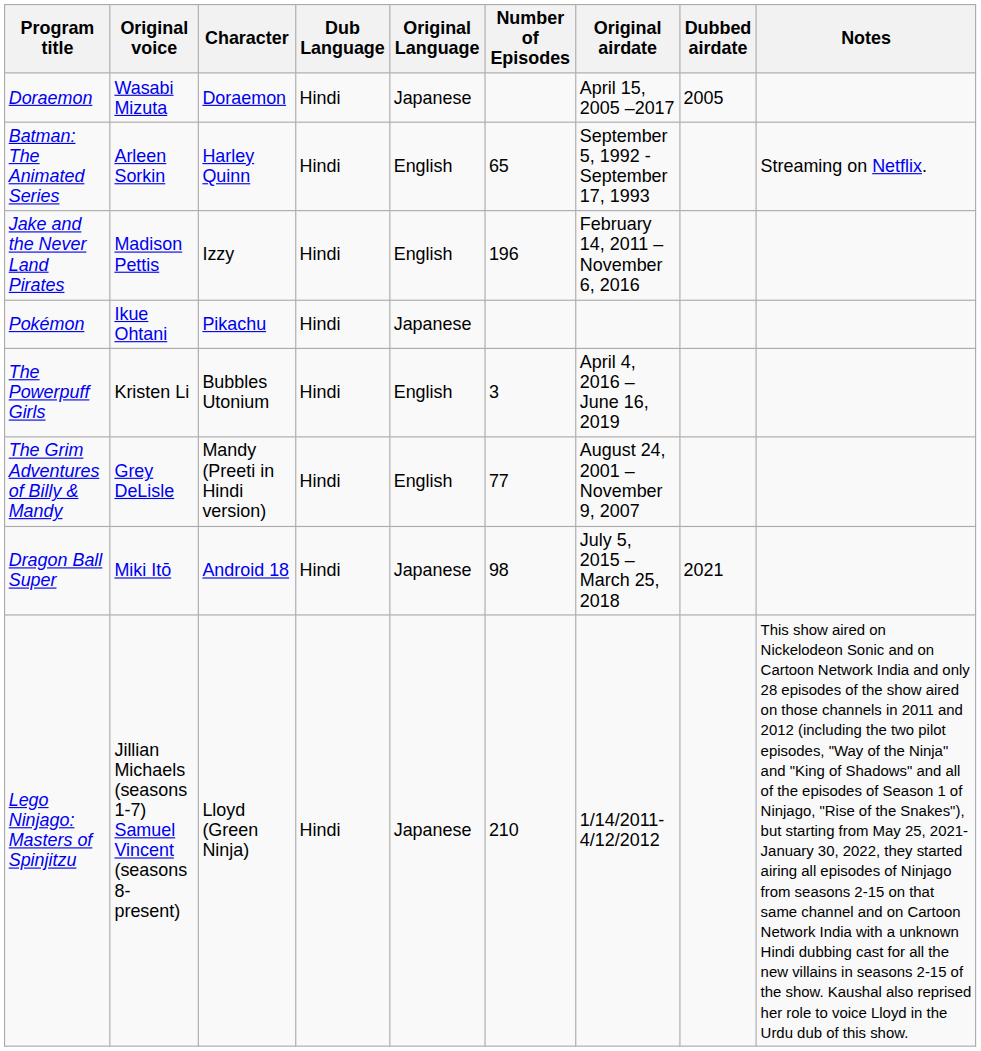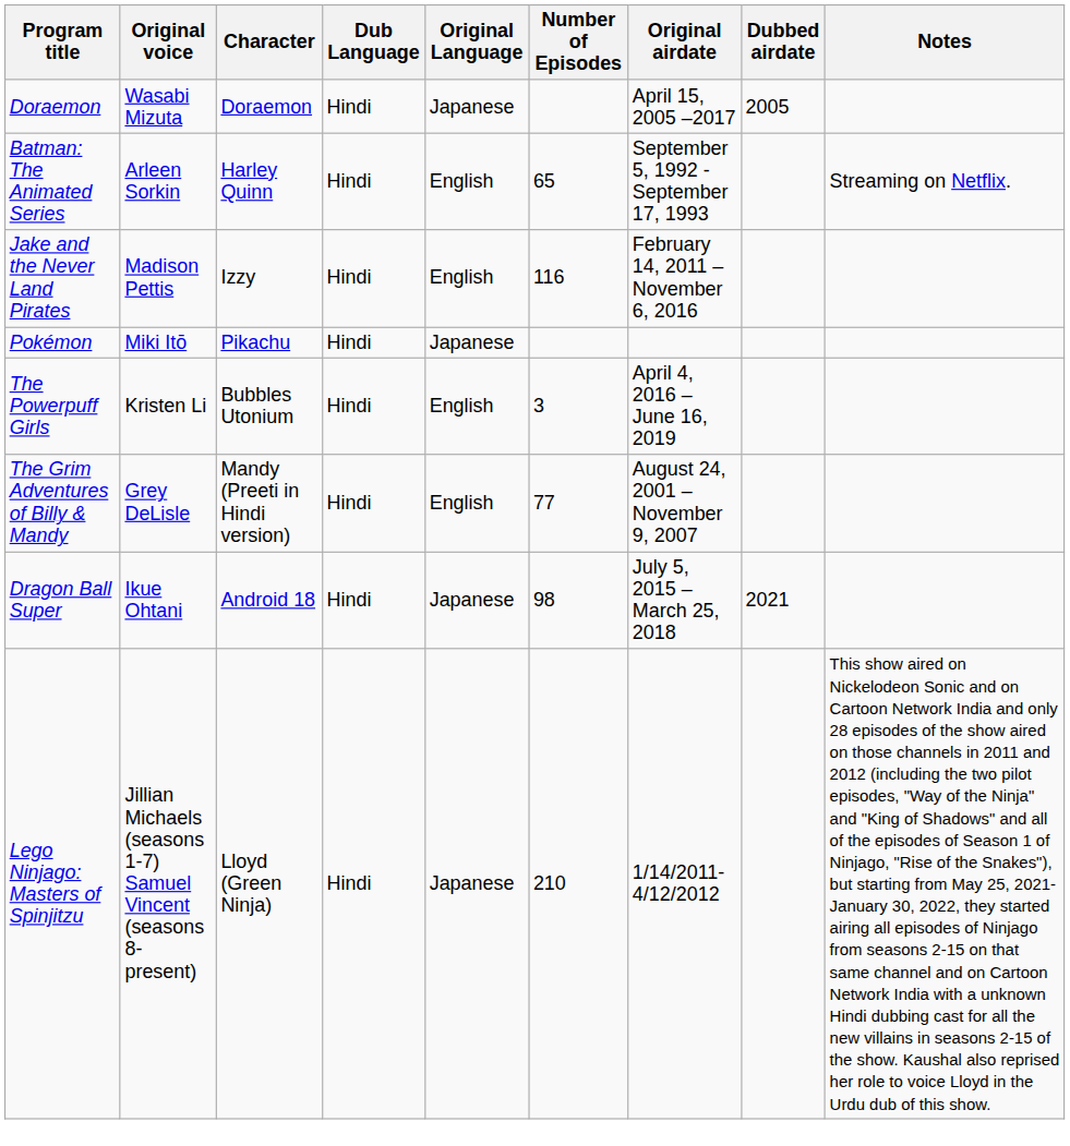Jake and the Never Land Pirates | Number of Episodes: 196 -> 116
Pokémon | Original voice: Ikue Ohtani -> Miki Itō
Dragon Ball Super | Original voice: Miki Itō -> Ikue Ohtani
